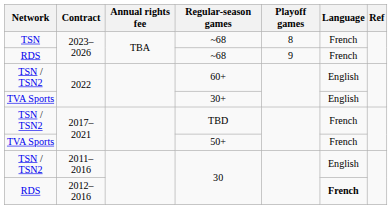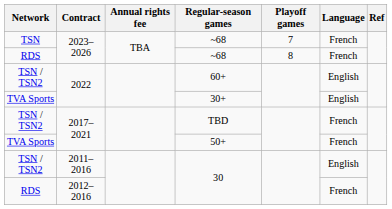TSN / ~68 | Playoff games: 8 -> 7
RDS / ~68 | Playoff games: 9 -> 8
RDS / 30 | Language: bold -> normal
